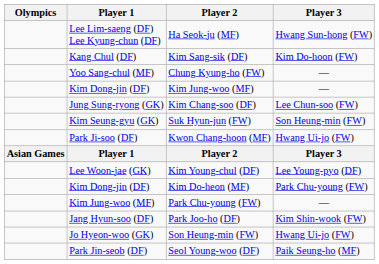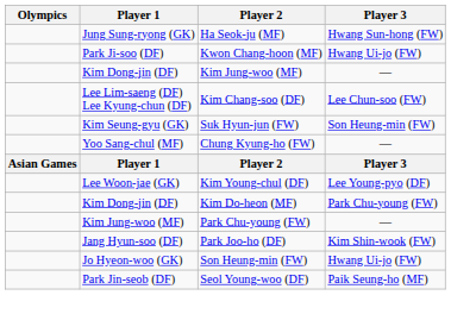Ha Seok-ju (MF) | Player 1: Lee Lim-saeng (DF) Lee Kyung-chun (DF) -> Jung Sung-ryong (GK)
- row: Kang Chul (DF) | Kim Sang-sik (DF) | Kim Do-hoon (FW)
rows swapped: Chung Kyung-ho (FW) <-> Kwon Chang-hoon (MF)
Kim Chang-soo (DF) | Player 1: Jung Sung-ryong (GK) -> Lee Lim-saeng (DF) Lee Kyung-chun (DF)
